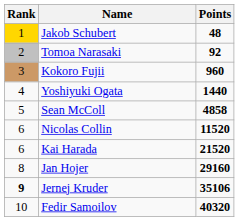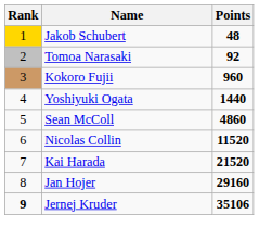Sean McColl | Points: 4858 -> 4860
Kai Harada | Rank: 6 -> 7
- row: 10 | Fedir Samoilov | 40320
